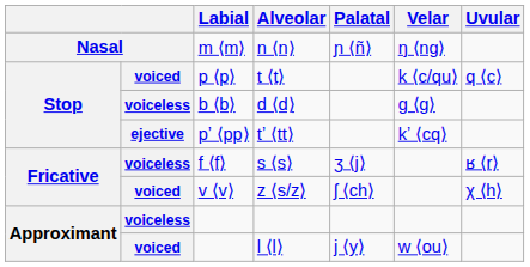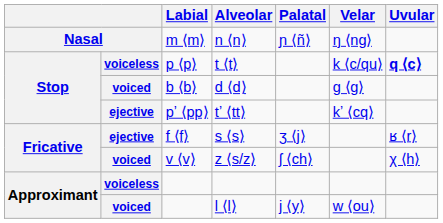t ⟨t⟩ | column 2: voiced -> voiceless
t ⟨t⟩ | Uvular: normal -> bold
d ⟨d⟩ | column 2: voiceless -> voiced
s ⟨s⟩ | column 2: voiceless -> ejective
